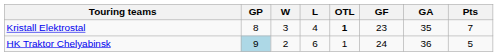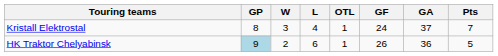Kristall Elektrostal | OTL: bold -> normal
Kristall Elektrostal | GF: 23 -> 24
Kristall Elektrostal | GA: 35 -> 37
HK Traktor Chelyabinsk | GF: 24 -> 26
